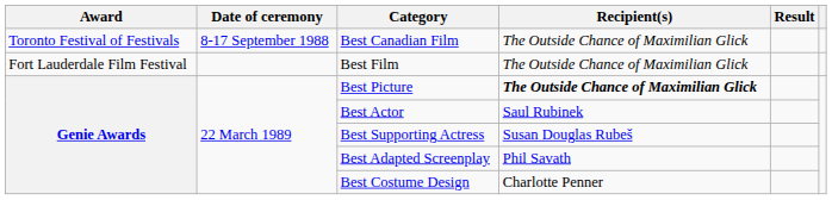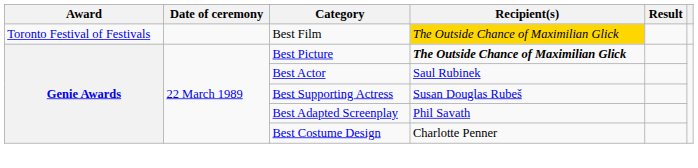- row: Toronto Festival of Festivals | 8-17 September 1988 | Best Canadian Film | The Outside Chance of Maximilian Glick
Best Film | Award: Fort Lauderdale Film Festival -> Toronto Festival of Festivals
Best Film | Recipient(s): no background -> gold background
